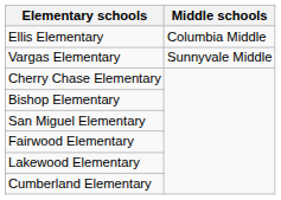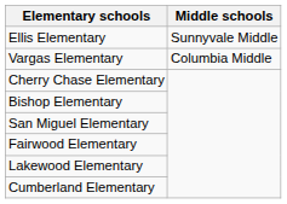Ellis Elementary | Middle schools: Columbia Middle -> Sunnyvale Middle
Vargas Elementary | Middle schools: Sunnyvale Middle -> Columbia Middle
